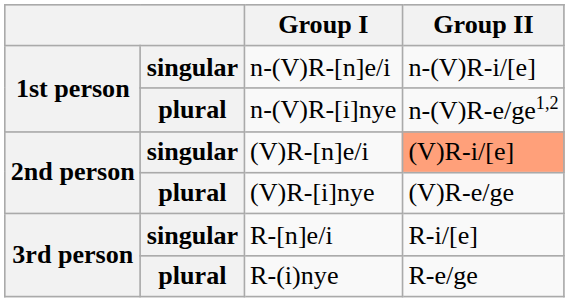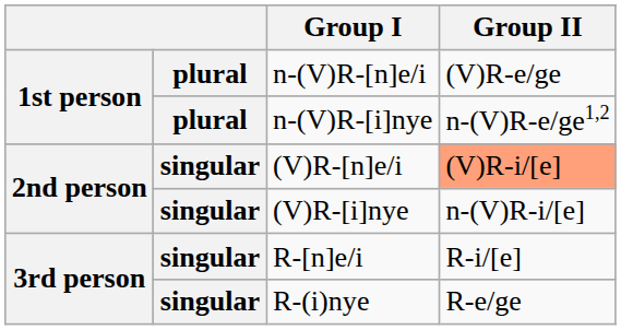n-(V)R-[n]e/i | column 2: singular -> plural
n-(V)R-[n]e/i | Group II: n-(V)R-i/[e] -> (V)R-e/ge
(V)R-[i]nye | column 2: plural -> singular
(V)R-[i]nye | Group II: (V)R-e/ge -> n-(V)R-i/[e]
R-(i)nye | column 2: plural -> singular
